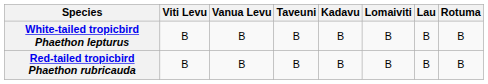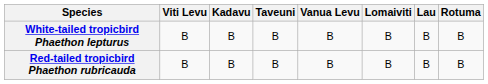columns swapped: Vanua Levu <-> Kadavu
